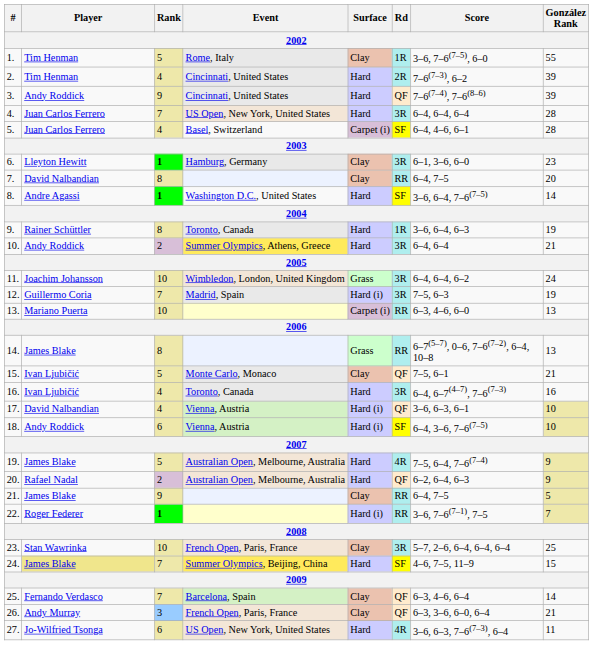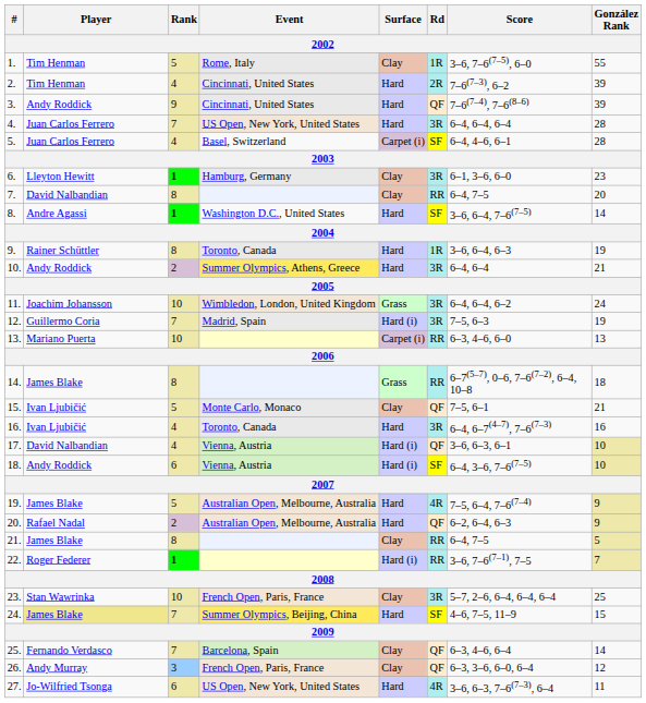14. | González Rank: 13 -> 18
21. | Rank: 9 -> 8
26. | González Rank: 21 -> 12
